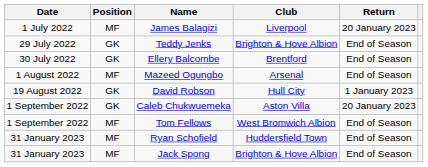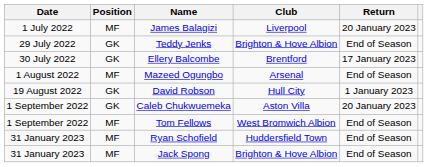Ellery Balcombe | Return: End of Season -> 17 January 2023
